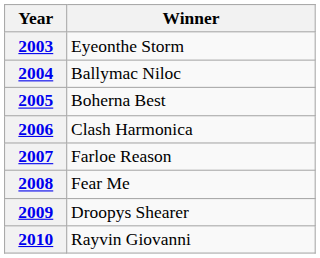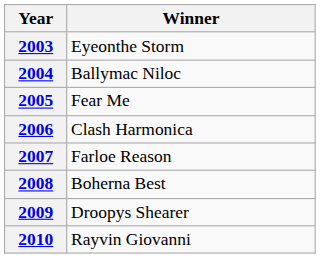2005 | Winner: Boherna Best -> Fear Me
2008 | Winner: Fear Me -> Boherna Best
